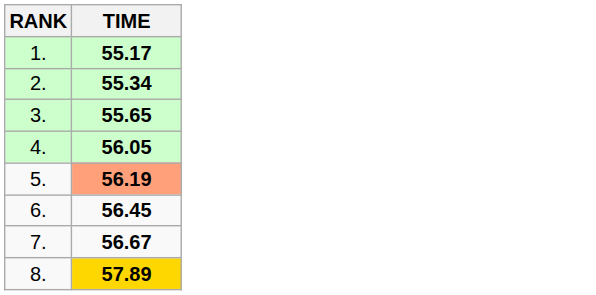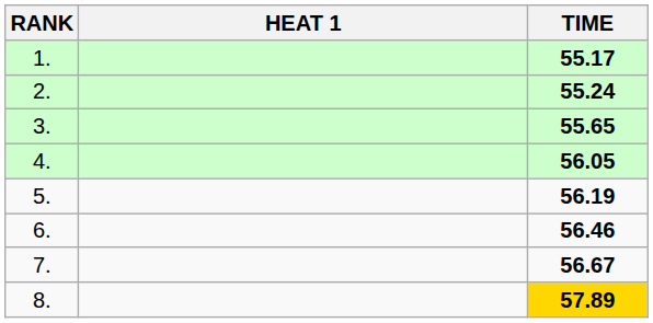+ column: HEAT 1
2. | TIME: 55.34 -> 55.24
5. | TIME: lightsalmon background -> no background
6. | TIME: 56.45 -> 56.46
